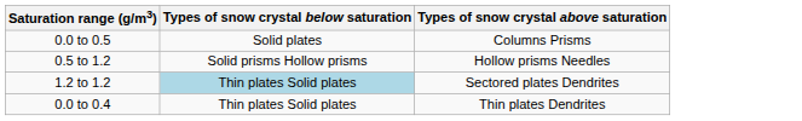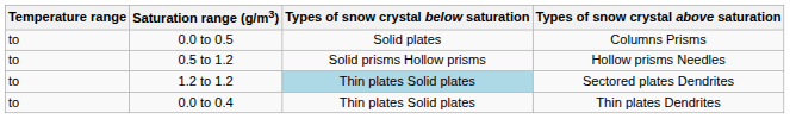+ column: Temperature range | to | to | to | to
